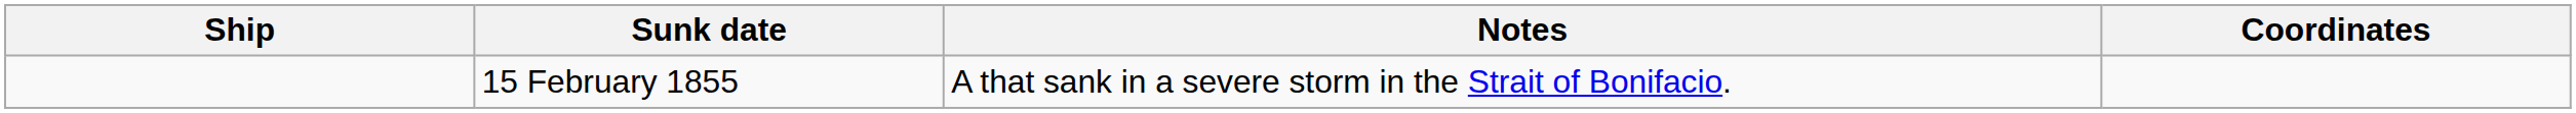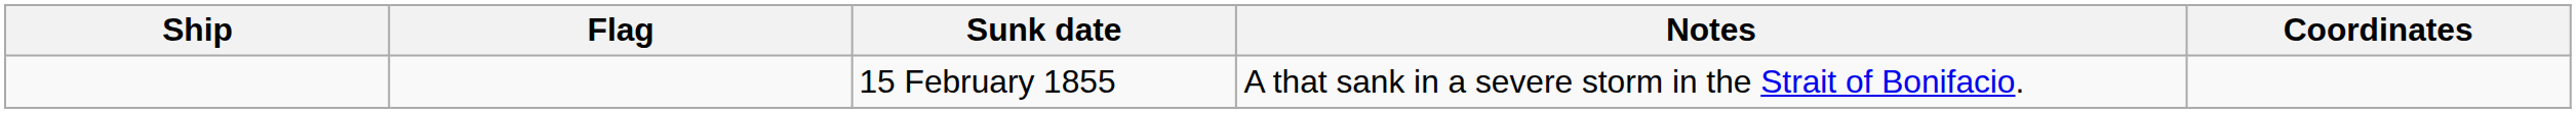+ column: Flag
